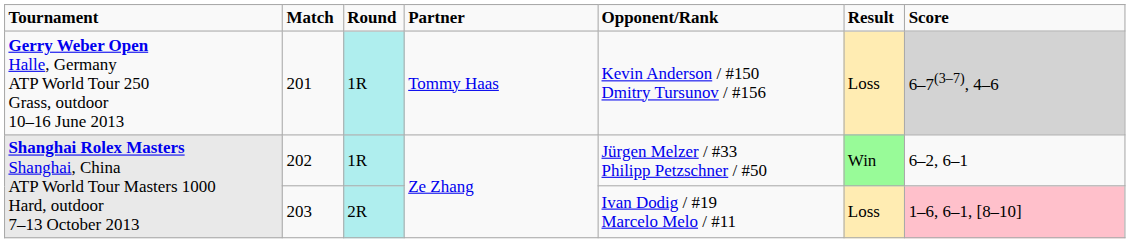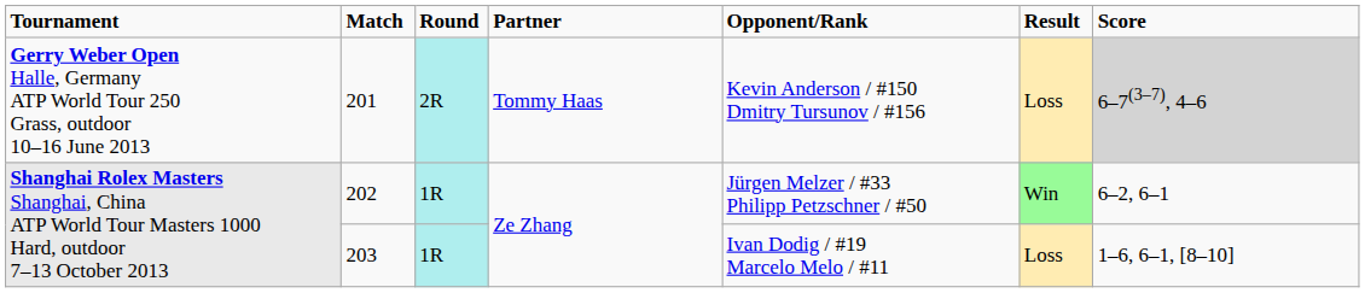201 | column 3: 1R -> 2R
203 | column 3: 2R -> 1R
203 | column 7: pink background -> no background
